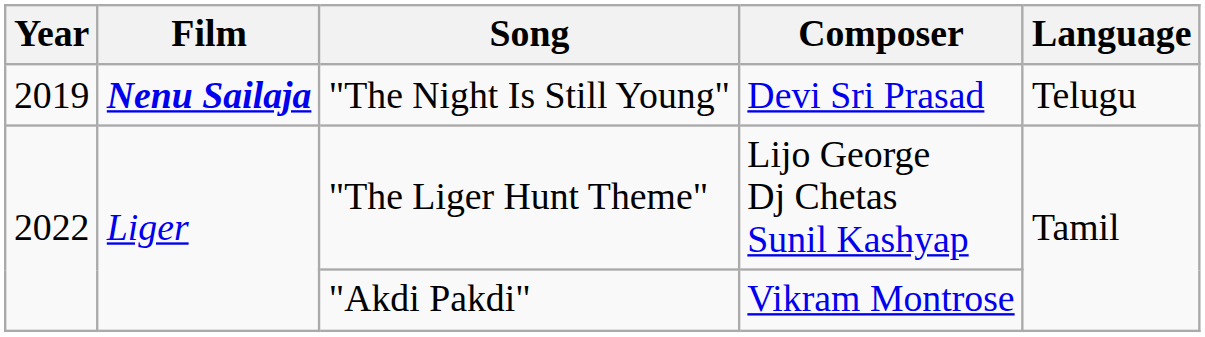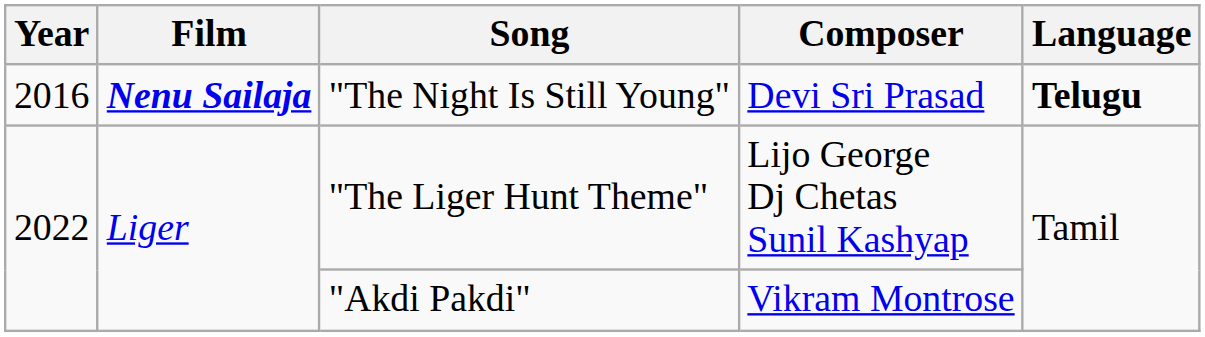"The Night Is Still Young" | Year: 2019 -> 2016
"The Night Is Still Young" | Language: normal -> bold
